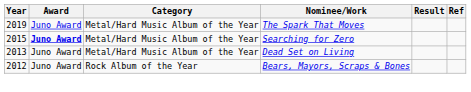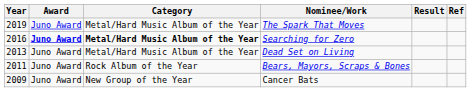Searching for Zero | Year: 2015 -> 2016
Searching for Zero | Category: normal -> bold
Bears, Mayors, Scraps & Bones | Year: 2012 -> 2011
+ row: 2009 | Juno Award | New Group of the Year | Cancer Bats
